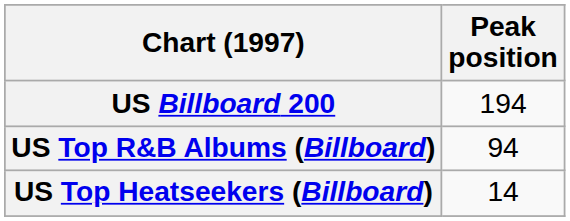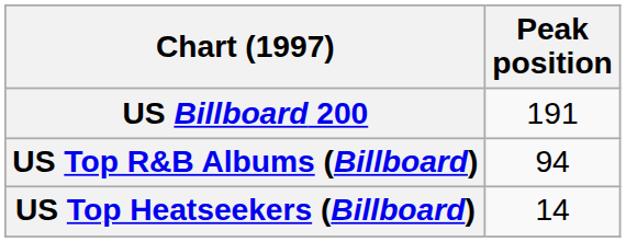US Billboard 200 | Peak position: 194 -> 191
